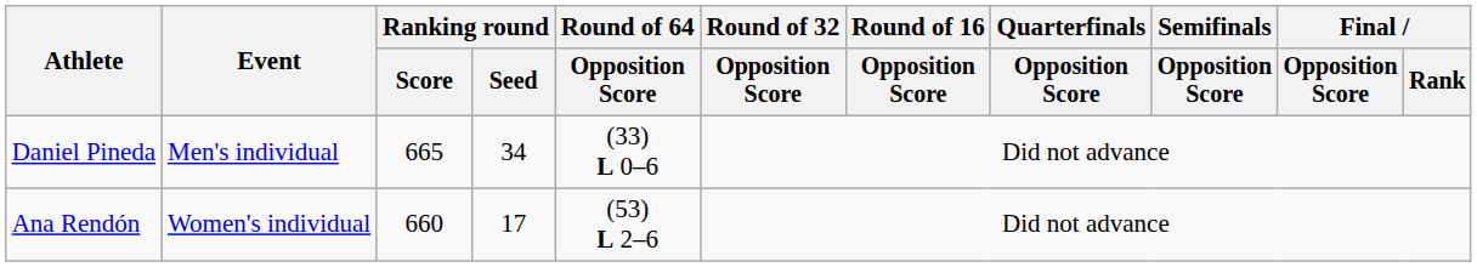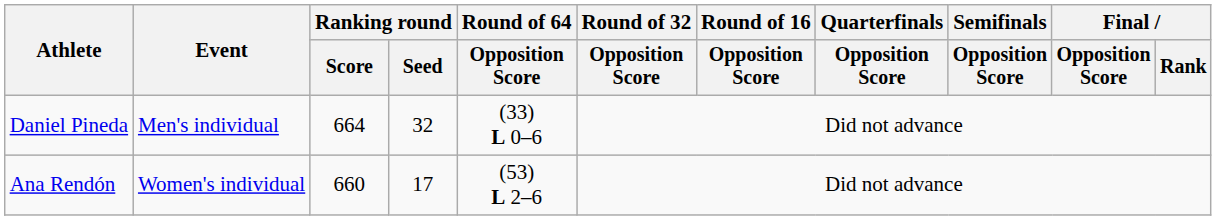Daniel Pineda | Ranking round / Score: 665 -> 664
Daniel Pineda | Ranking round / Seed: 34 -> 32
